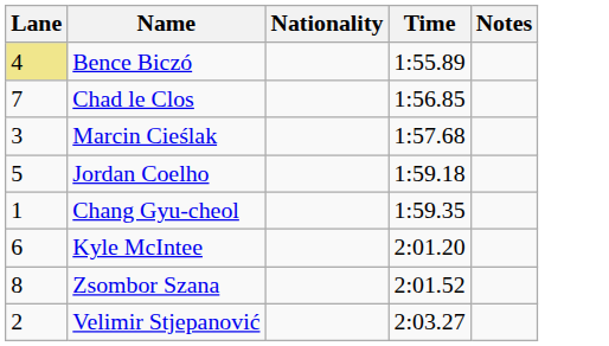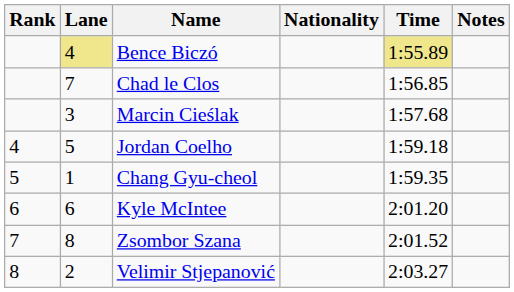+ column: Rank | 4 | 5 | 6 | 7 | 8
Bence Biczó | Time: no background -> khaki background
